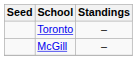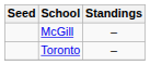rows swapped: Toronto <-> McGill
